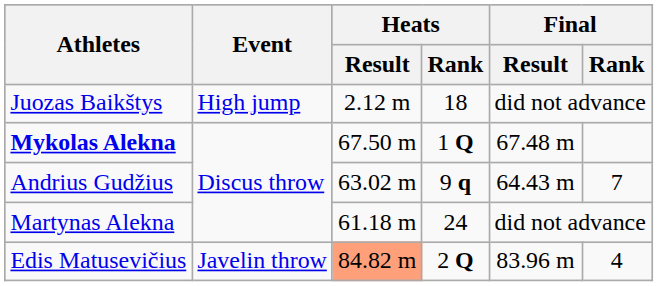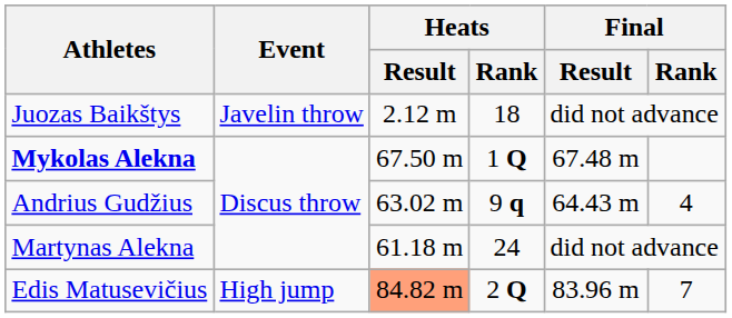Juozas Baikštys | Event: High jump -> Javelin throw
Andrius Gudžius | Final / Rank: 7 -> 4
Edis Matusevičius | Event: Javelin throw -> High jump
Edis Matusevičius | Final / Rank: 4 -> 7
